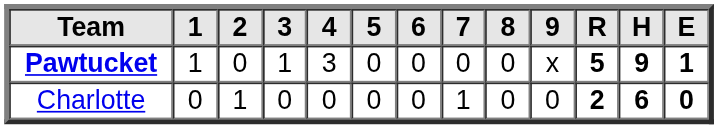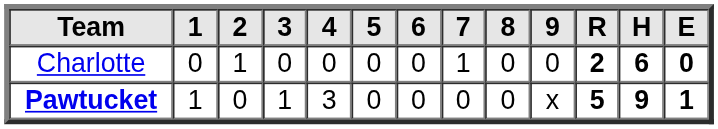rows swapped: Charlotte <-> Pawtucket
